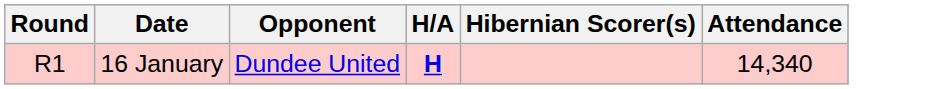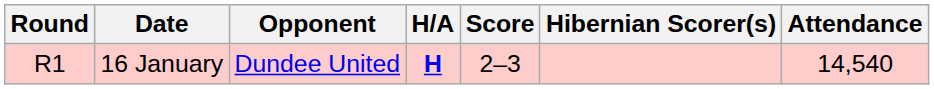+ column: Score | 2–3
16 January | Attendance: 14,340 -> 14,540
